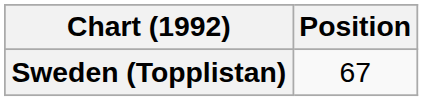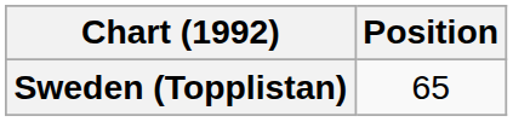Sweden (Topplistan) | Position: 67 -> 65
